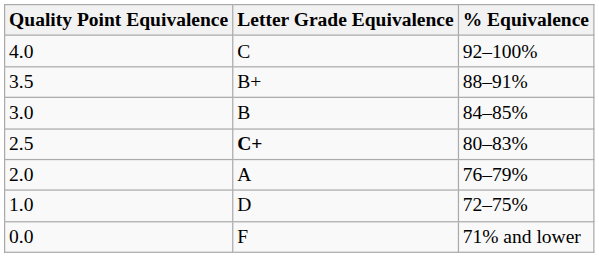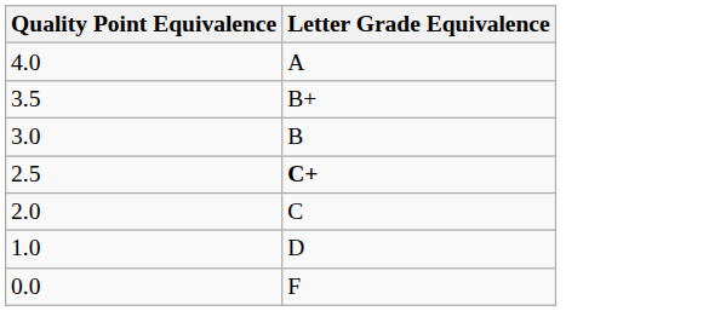- column: % Equivalence | 92–100% | 88–91% | 84–85% | 80–83% | 76–79% | 72–75% | 71% and lower
4.0 | Letter Grade Equivalence: C -> A
2.0 | Letter Grade Equivalence: A -> C
